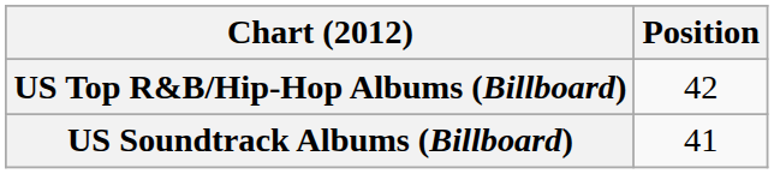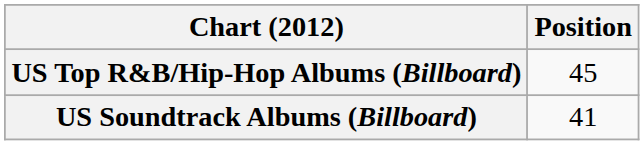US Top R&B/Hip-Hop Albums (Billboard) | Position: 42 -> 45
